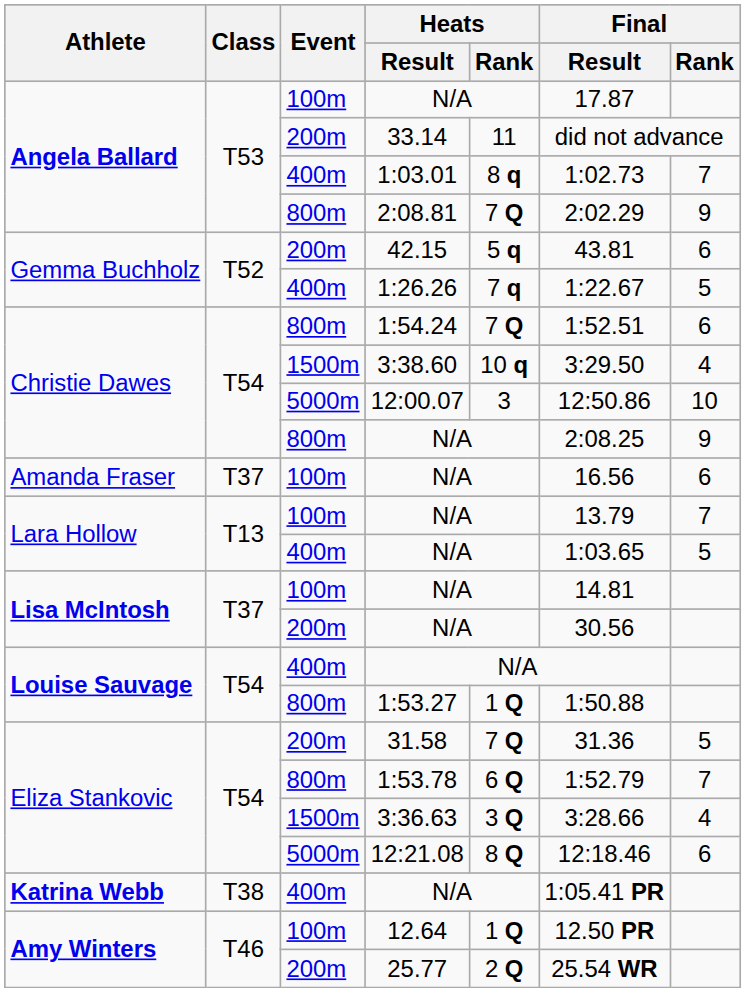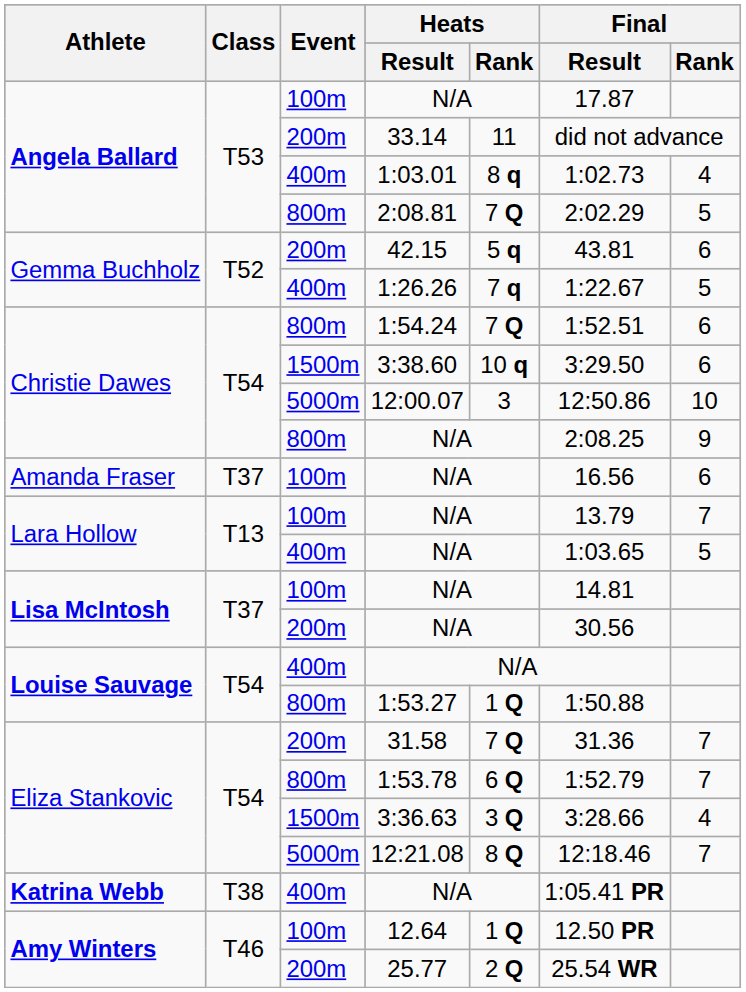1:03.01 | Final / Rank: 7 -> 4
2:08.81 | Final / Rank: 9 -> 5
3:38.60 | Final / Rank: 4 -> 6
31.58 | Final / Rank: 5 -> 7
12:21.08 | Final / Rank: 6 -> 7
